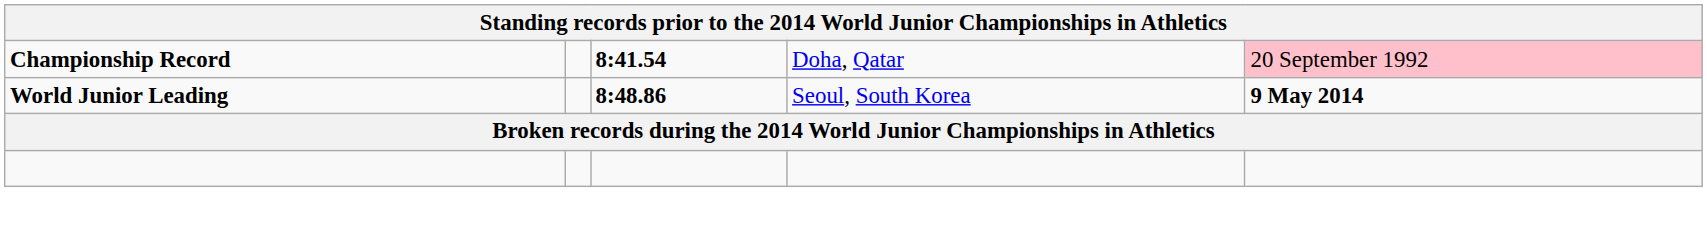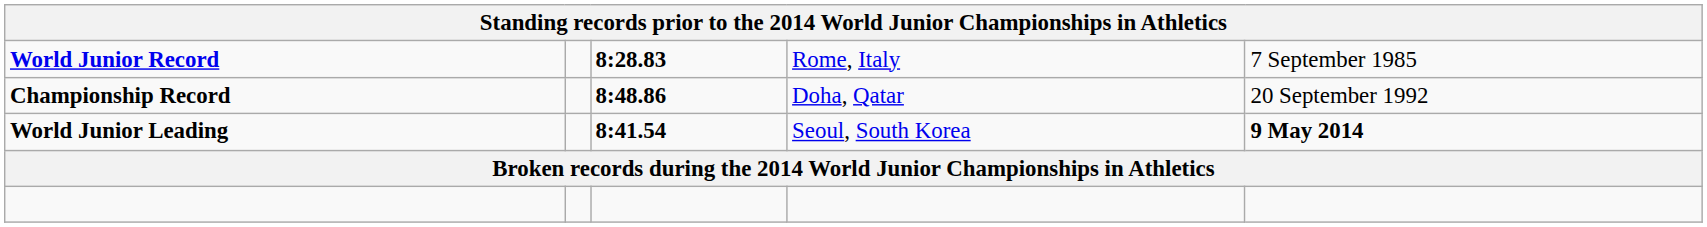+ row: World Junior Record | 8:28.83 | Rome, Italy | 7 September 1985
Championship Record | column 3: 8:41.54 -> 8:48.86
Championship Record | column 5: pink background -> no background
World Junior Leading | column 3: 8:48.86 -> 8:41.54
